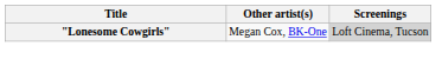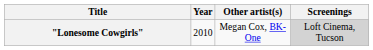+ column: Year | 2010
